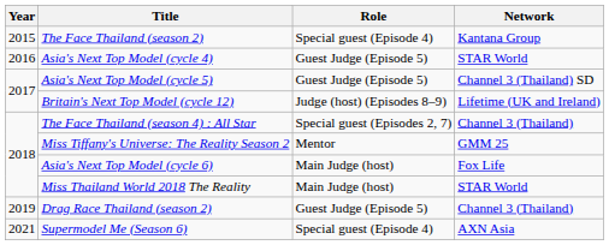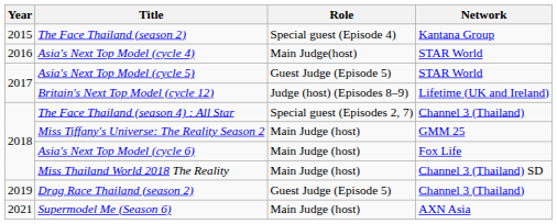Asia's Next Top Model (cycle 4) | Role: Guest Judge (Episode 5) -> Main Judge(host)
Asia's Next Top Model (cycle 5) | Network: Channel 3 (Thailand) SD -> STAR World
Miss Tiffany's Universe: The Reality Season 2 | Role: Mentor -> Main Judge (host)
Miss Thailand World 2018 The Reality | Network: STAR World -> Channel 3 (Thailand) SD
Supermodel Me (Season 6) | Role: Special guest (Episode 4) -> Main Judge (host)
